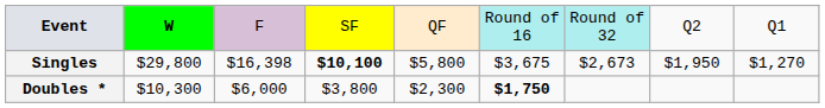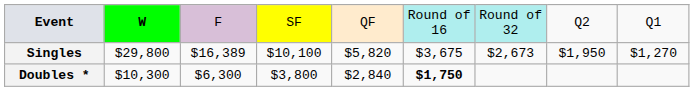Singles | column 3: $16,398 -> $16,389
Singles | column 4: bold -> normal
Singles | column 5: $5,800 -> $5,820
Doubles * | column 3: $6,000 -> $6,300
Doubles * | column 5: $2,300 -> $2,840
